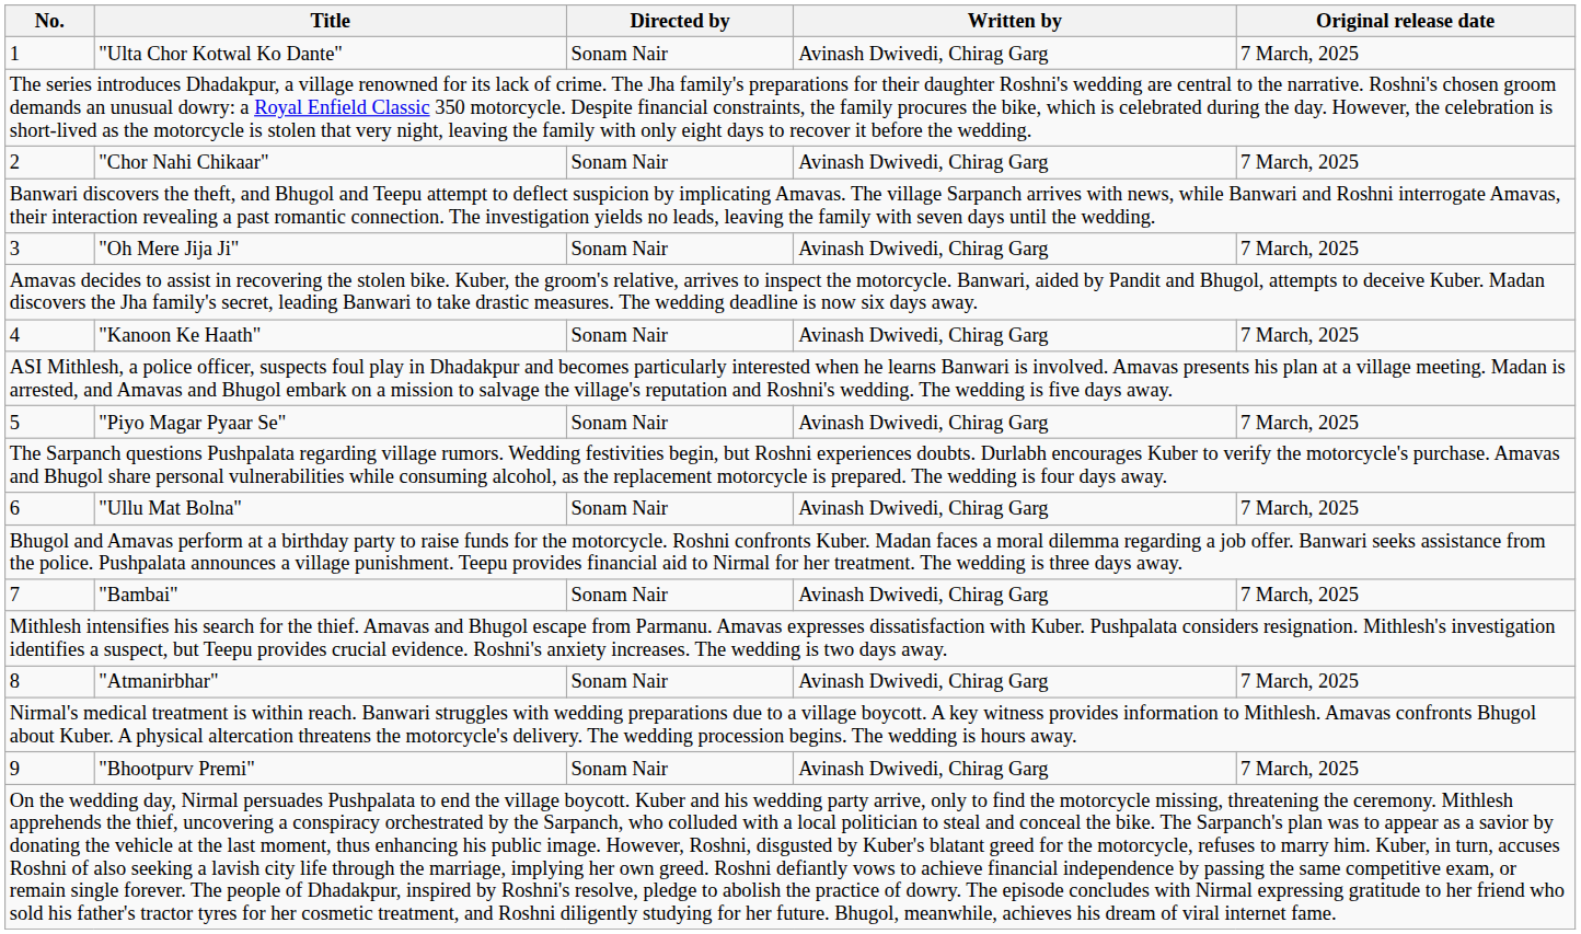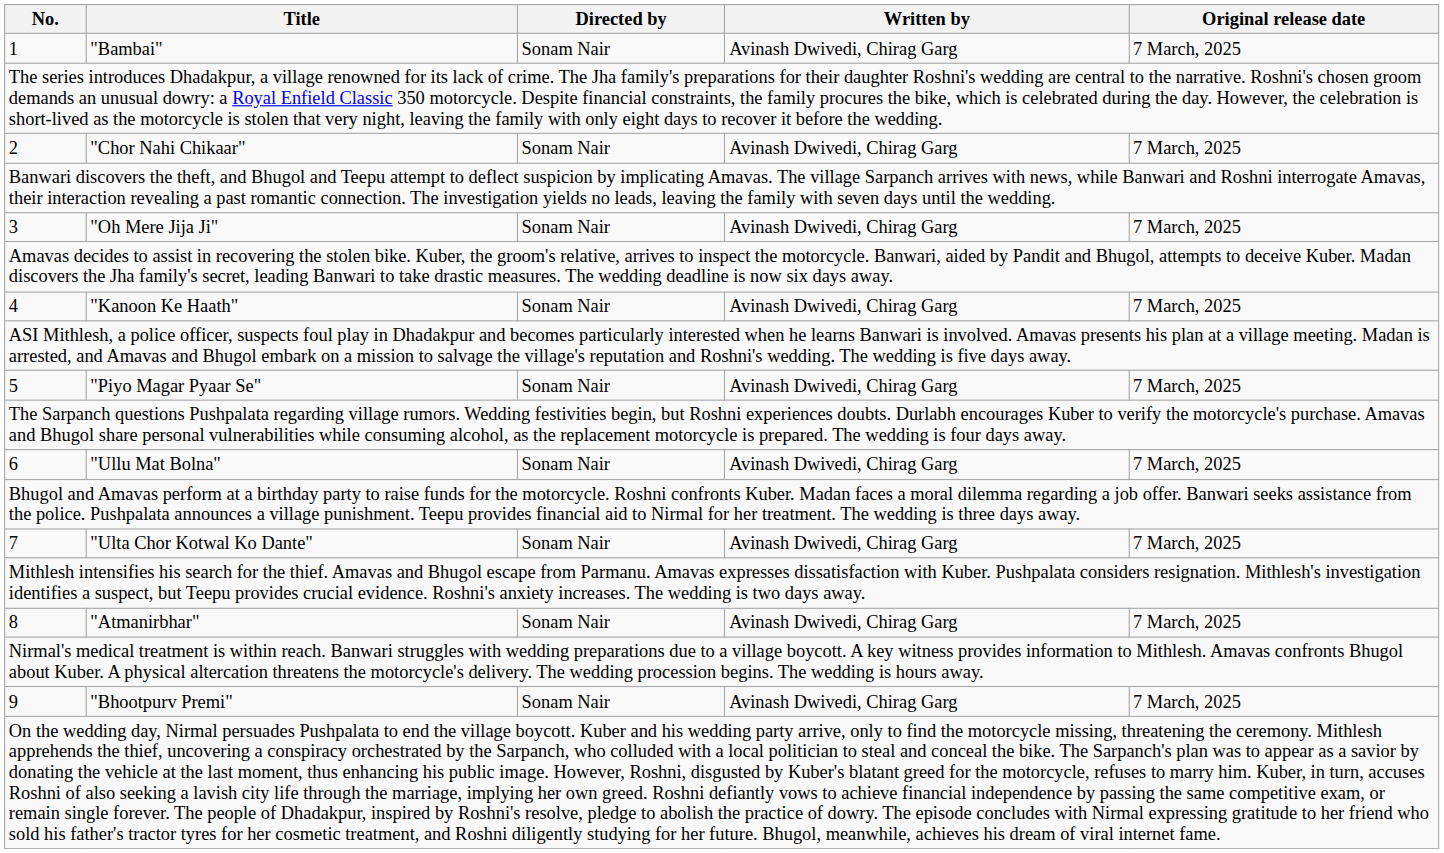1 | Title: "Ulta Chor Kotwal Ko Dante" -> "Bambai"
7 | Title: "Bambai" -> "Ulta Chor Kotwal Ko Dante"
